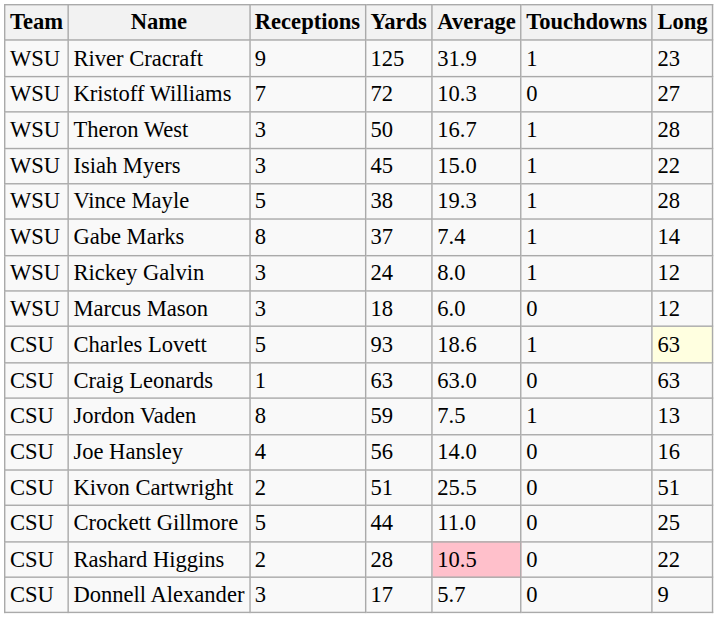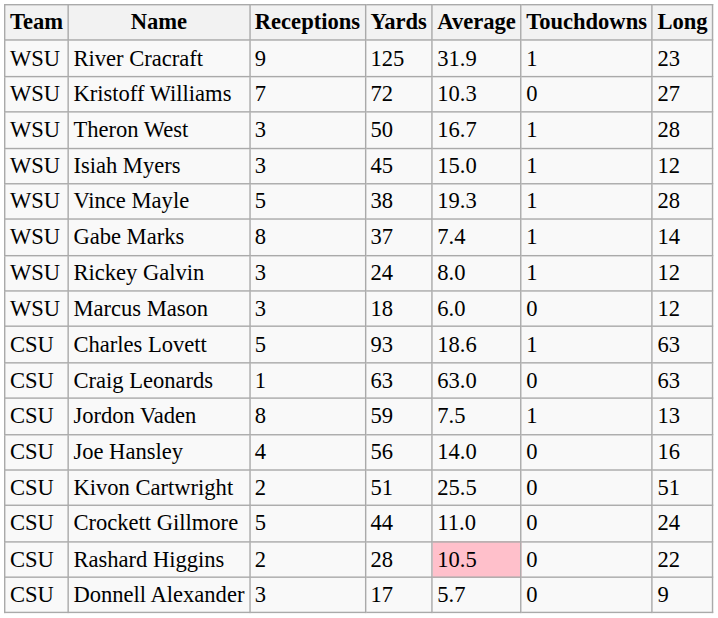Isiah Myers | Long: 22 -> 12
Charles Lovett | Long: lightyellow background -> no background
Crockett Gillmore | Long: 25 -> 24
